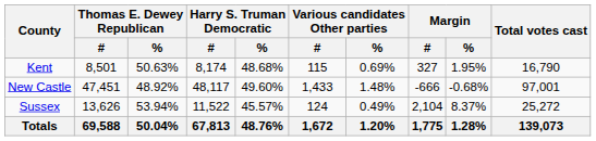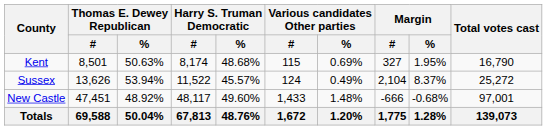rows swapped: New Castle <-> Sussex
